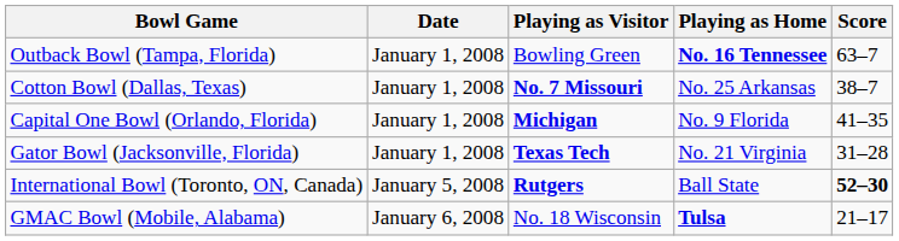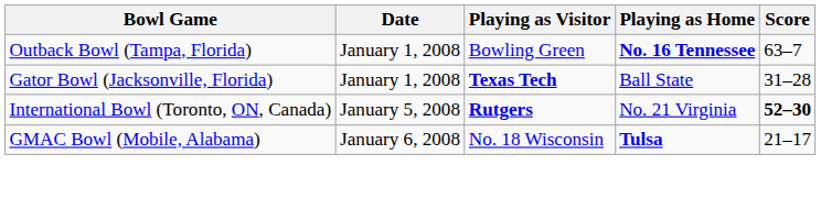- row: Cotton Bowl (Dallas, Texas) | January 1, 2008 | No. 7 Missouri | No. 25 Arkansas | 38–7
- row: Capital One Bowl (Orlando, Florida) | January 1, 2008 | Michigan | No. 9 Florida | 41–35
Gator Bowl (Jacksonville, Florida) | Playing as Home: No. 21 Virginia -> Ball State
International Bowl (Toronto, ON, Canada) | Playing as Home: Ball State -> No. 21 Virginia
